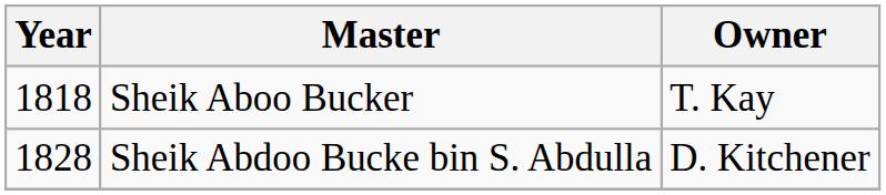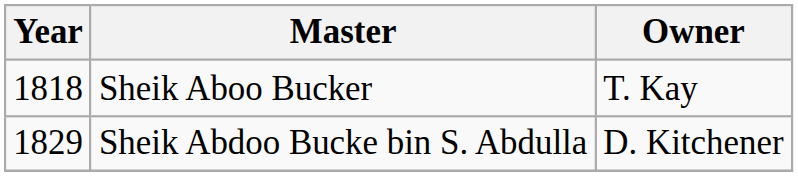Sheik Abdoo Bucke bin S. Abdulla | Year: 1828 -> 1829
